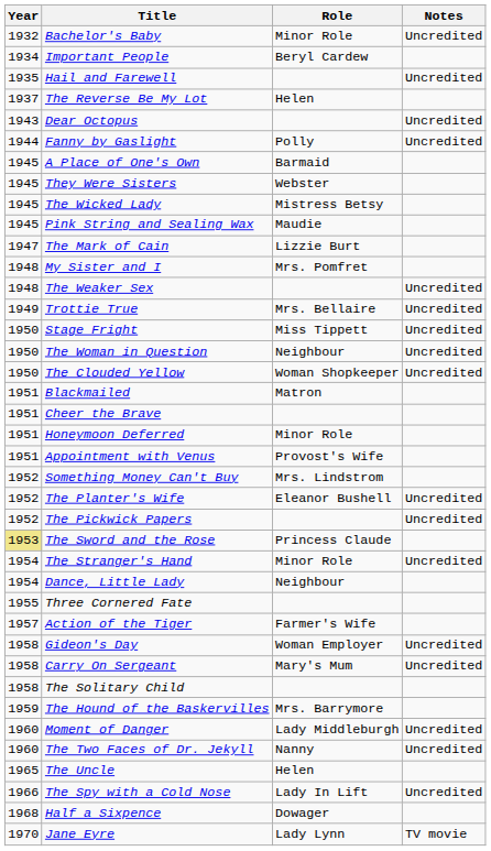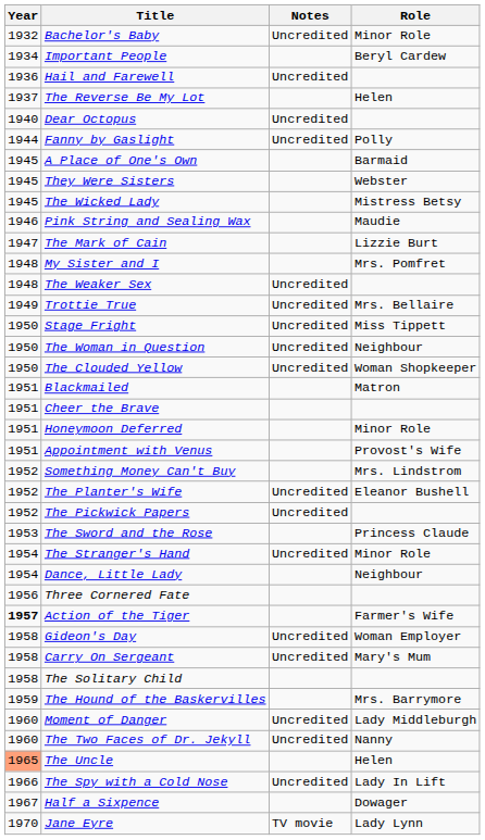columns swapped: Role <-> Notes
Hail and Farewell | Year: 1935 -> 1936
Dear Octopus | Year: 1943 -> 1940
Pink String and Sealing Wax | Year: 1945 -> 1946
The Sword and the Rose | Year: khaki background -> no background
Three Cornered Fate | Year: 1955 -> 1956
Action of the Tiger | Year: normal -> bold
The Uncle | Year: no background -> lightsalmon background
Half a Sixpence | Year: 1968 -> 1967
